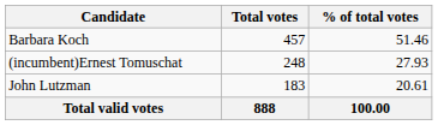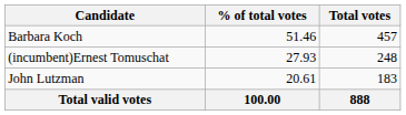columns swapped: Total votes <-> % of total votes
